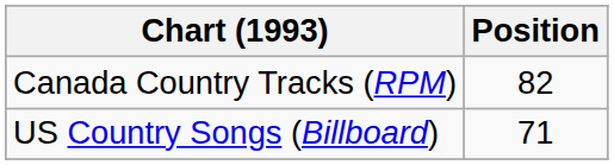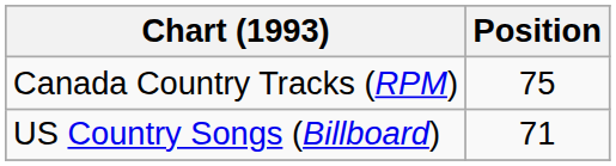Canada Country Tracks (RPM) | Position: 82 -> 75
